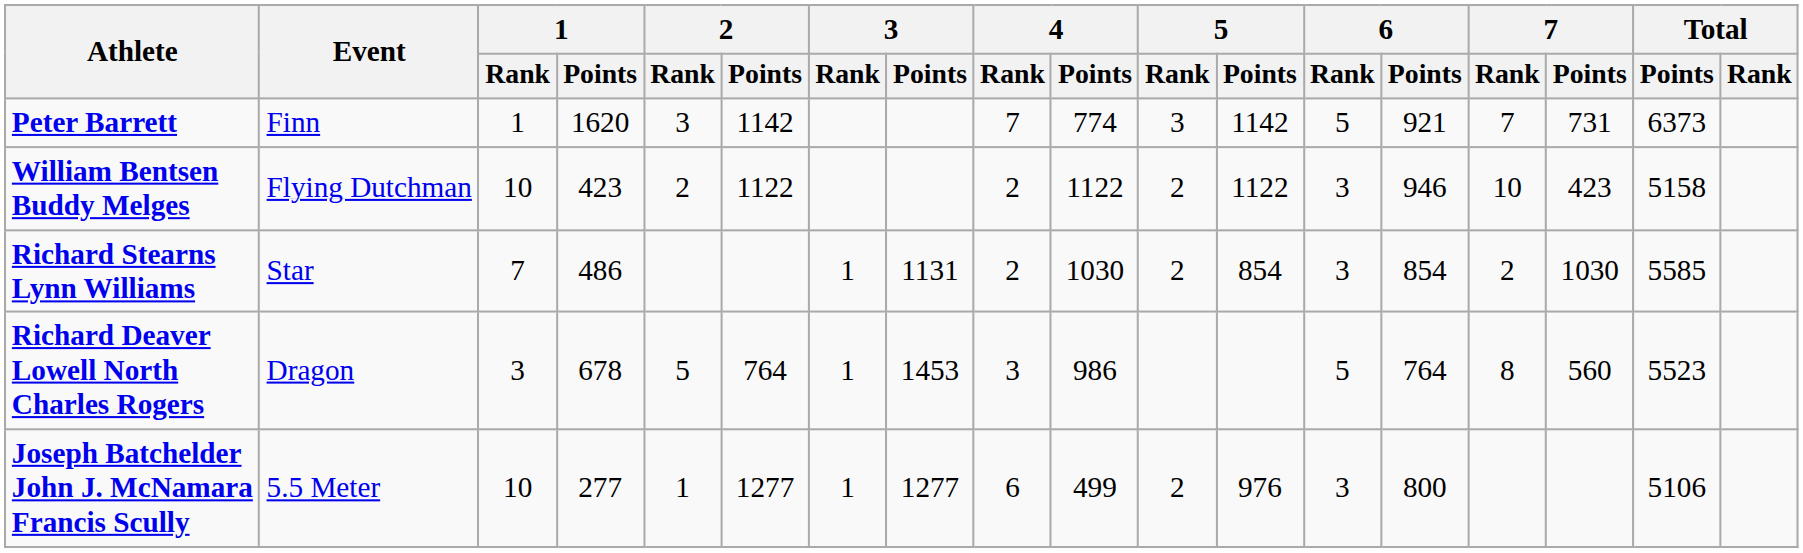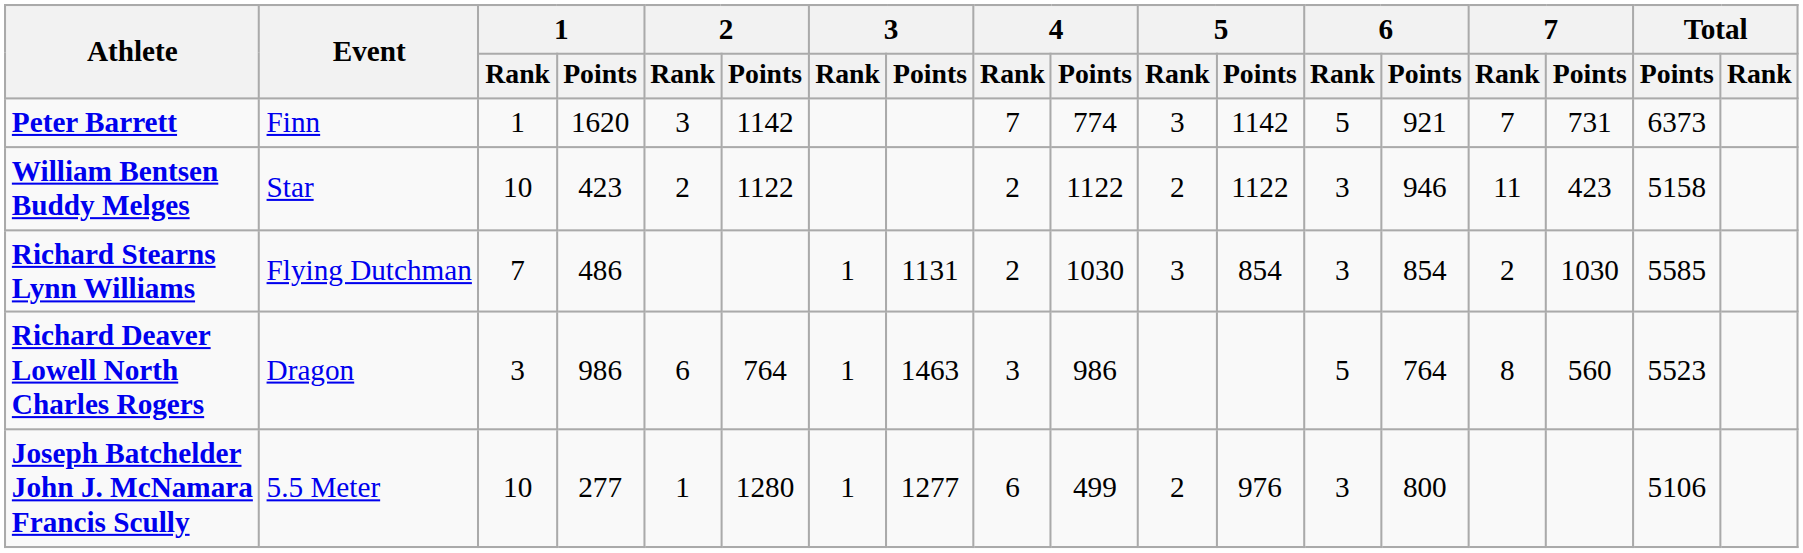William Bentsen Buddy Melges | Event: Flying Dutchman -> Star
William Bentsen Buddy Melges | 7 / Rank: 10 -> 11
Richard Stearns Lynn Williams | Event: Star -> Flying Dutchman
Richard Stearns Lynn Williams | 5 / Rank: 2 -> 3
Richard Deaver Lowell North Charles Rogers | 1 / Points: 678 -> 986
Richard Deaver Lowell North Charles Rogers | 2 / Rank: 5 -> 6
Richard Deaver Lowell North Charles Rogers | 3 / Points: 1453 -> 1463
Joseph Batchelder John J. McNamara Francis Scully | 2 / Points: 1277 -> 1280
